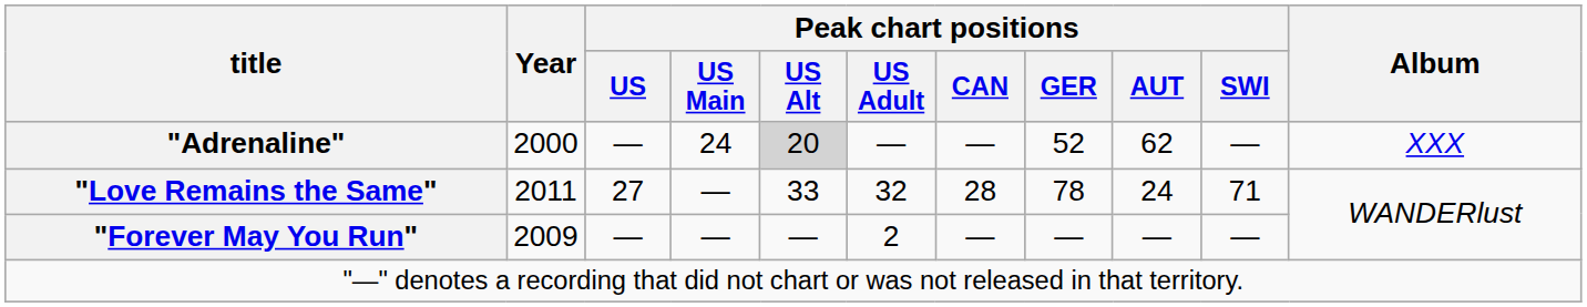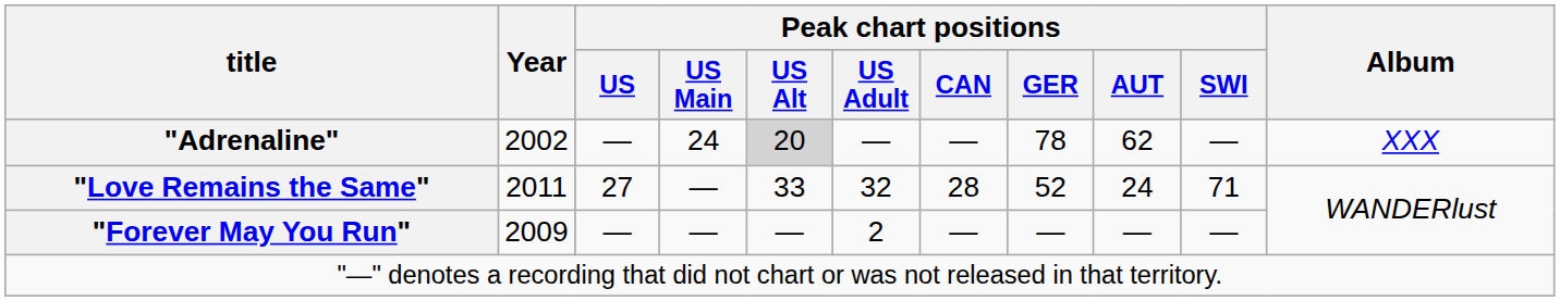"Adrenaline" | Year: 2000 -> 2002
"Adrenaline" | Peak chart positions / GER: 52 -> 78
"Love Remains the Same" | Peak chart positions / GER: 78 -> 52
